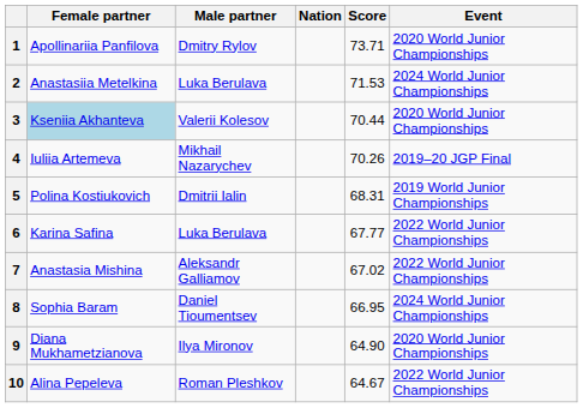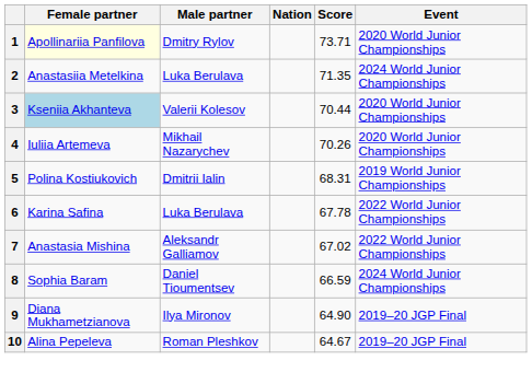1 | Female partner: no background -> lightyellow background
2 | Score: 71.53 -> 71.35
4 | Event: 2019–20 JGP Final -> 2020 World Junior Championships
6 | Score: 67.77 -> 67.78
8 | Score: 66.95 -> 66.59
9 | Event: 2020 World Junior Championships -> 2019–20 JGP Final
10 | Event: 2022 World Junior Championships -> 2019–20 JGP Final
